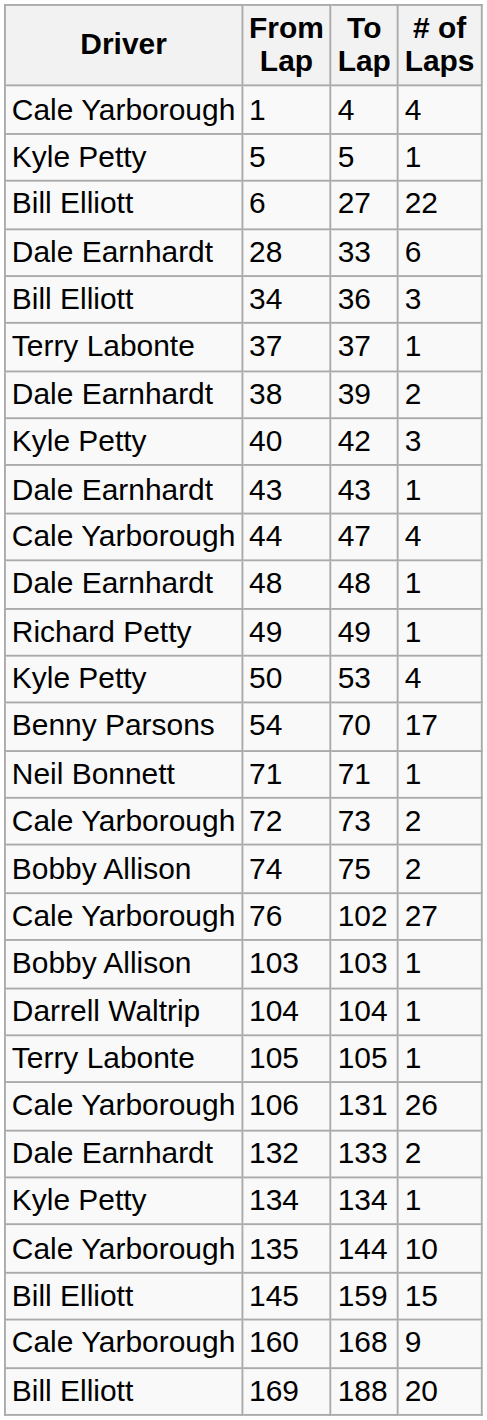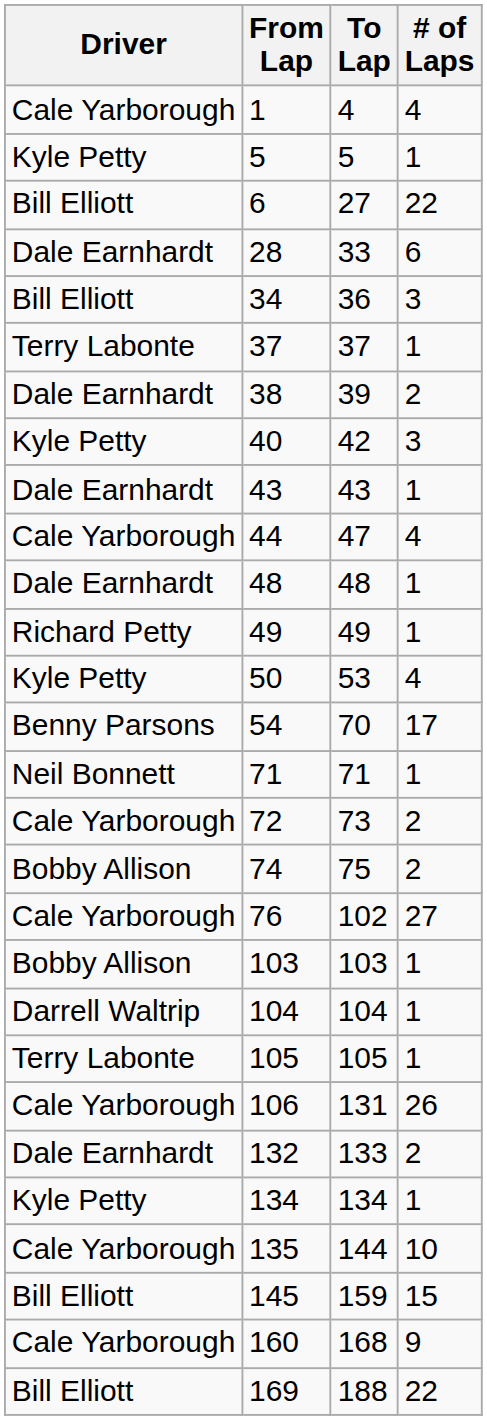169 | # of Laps: 20 -> 22
